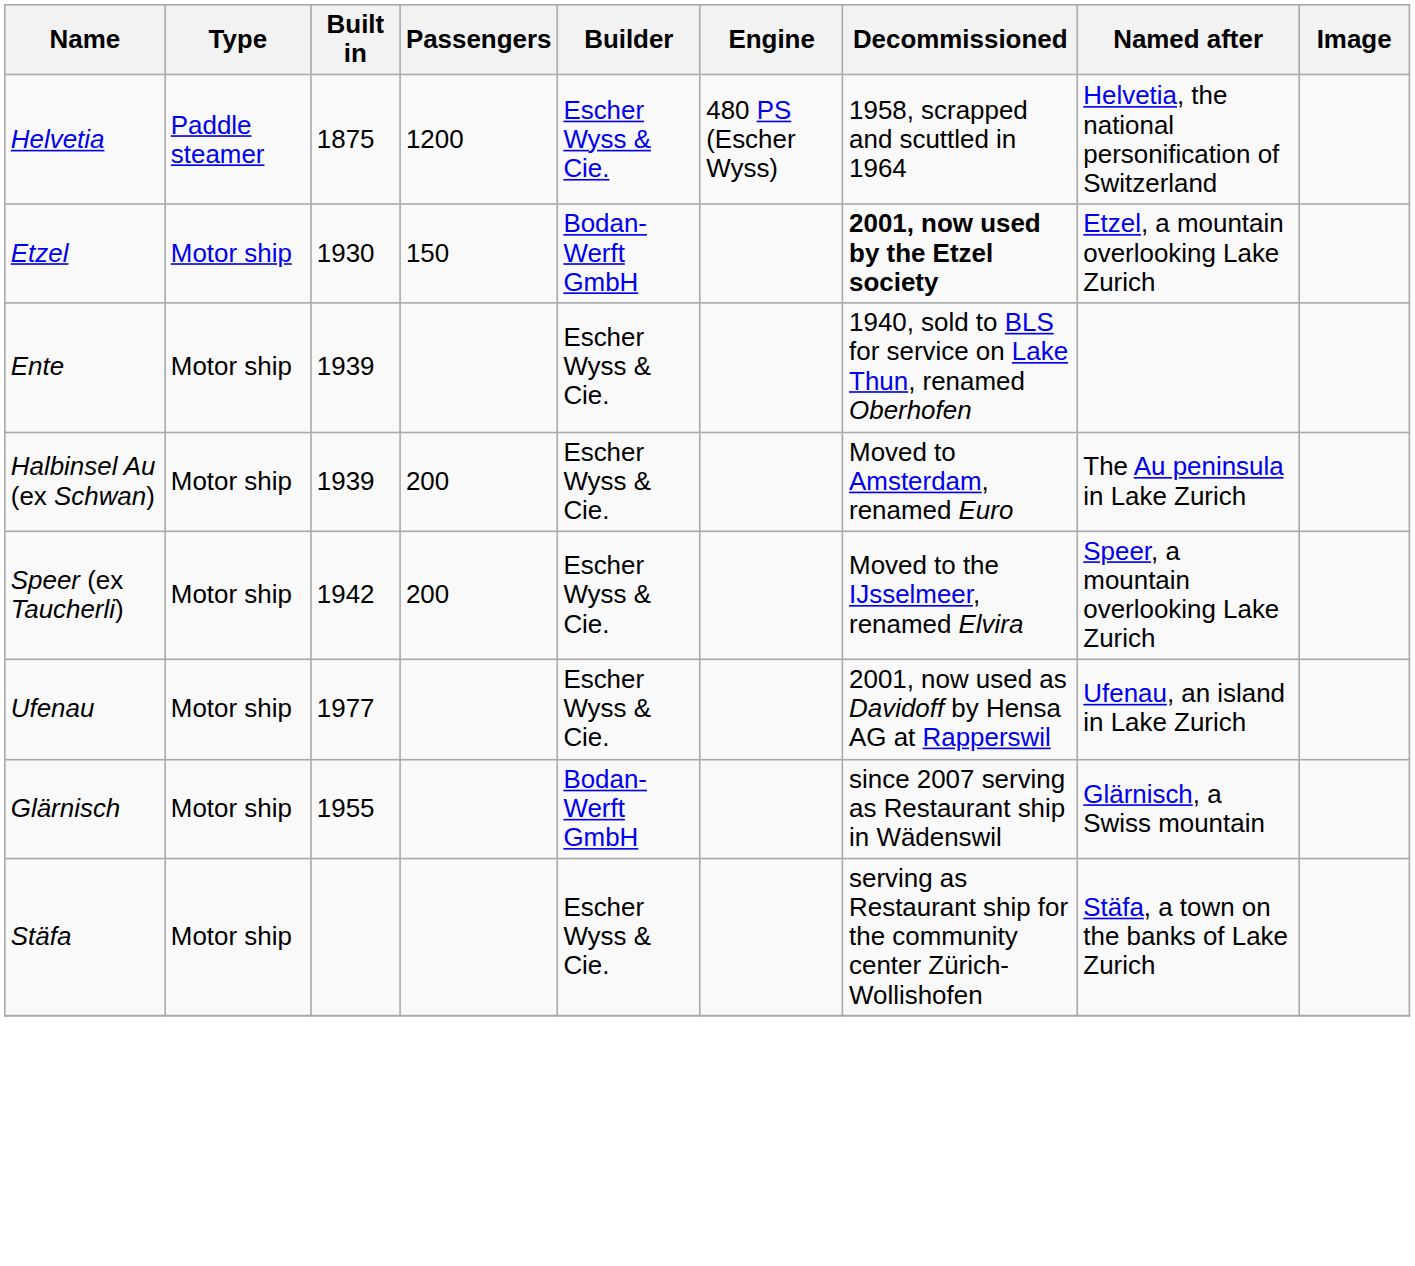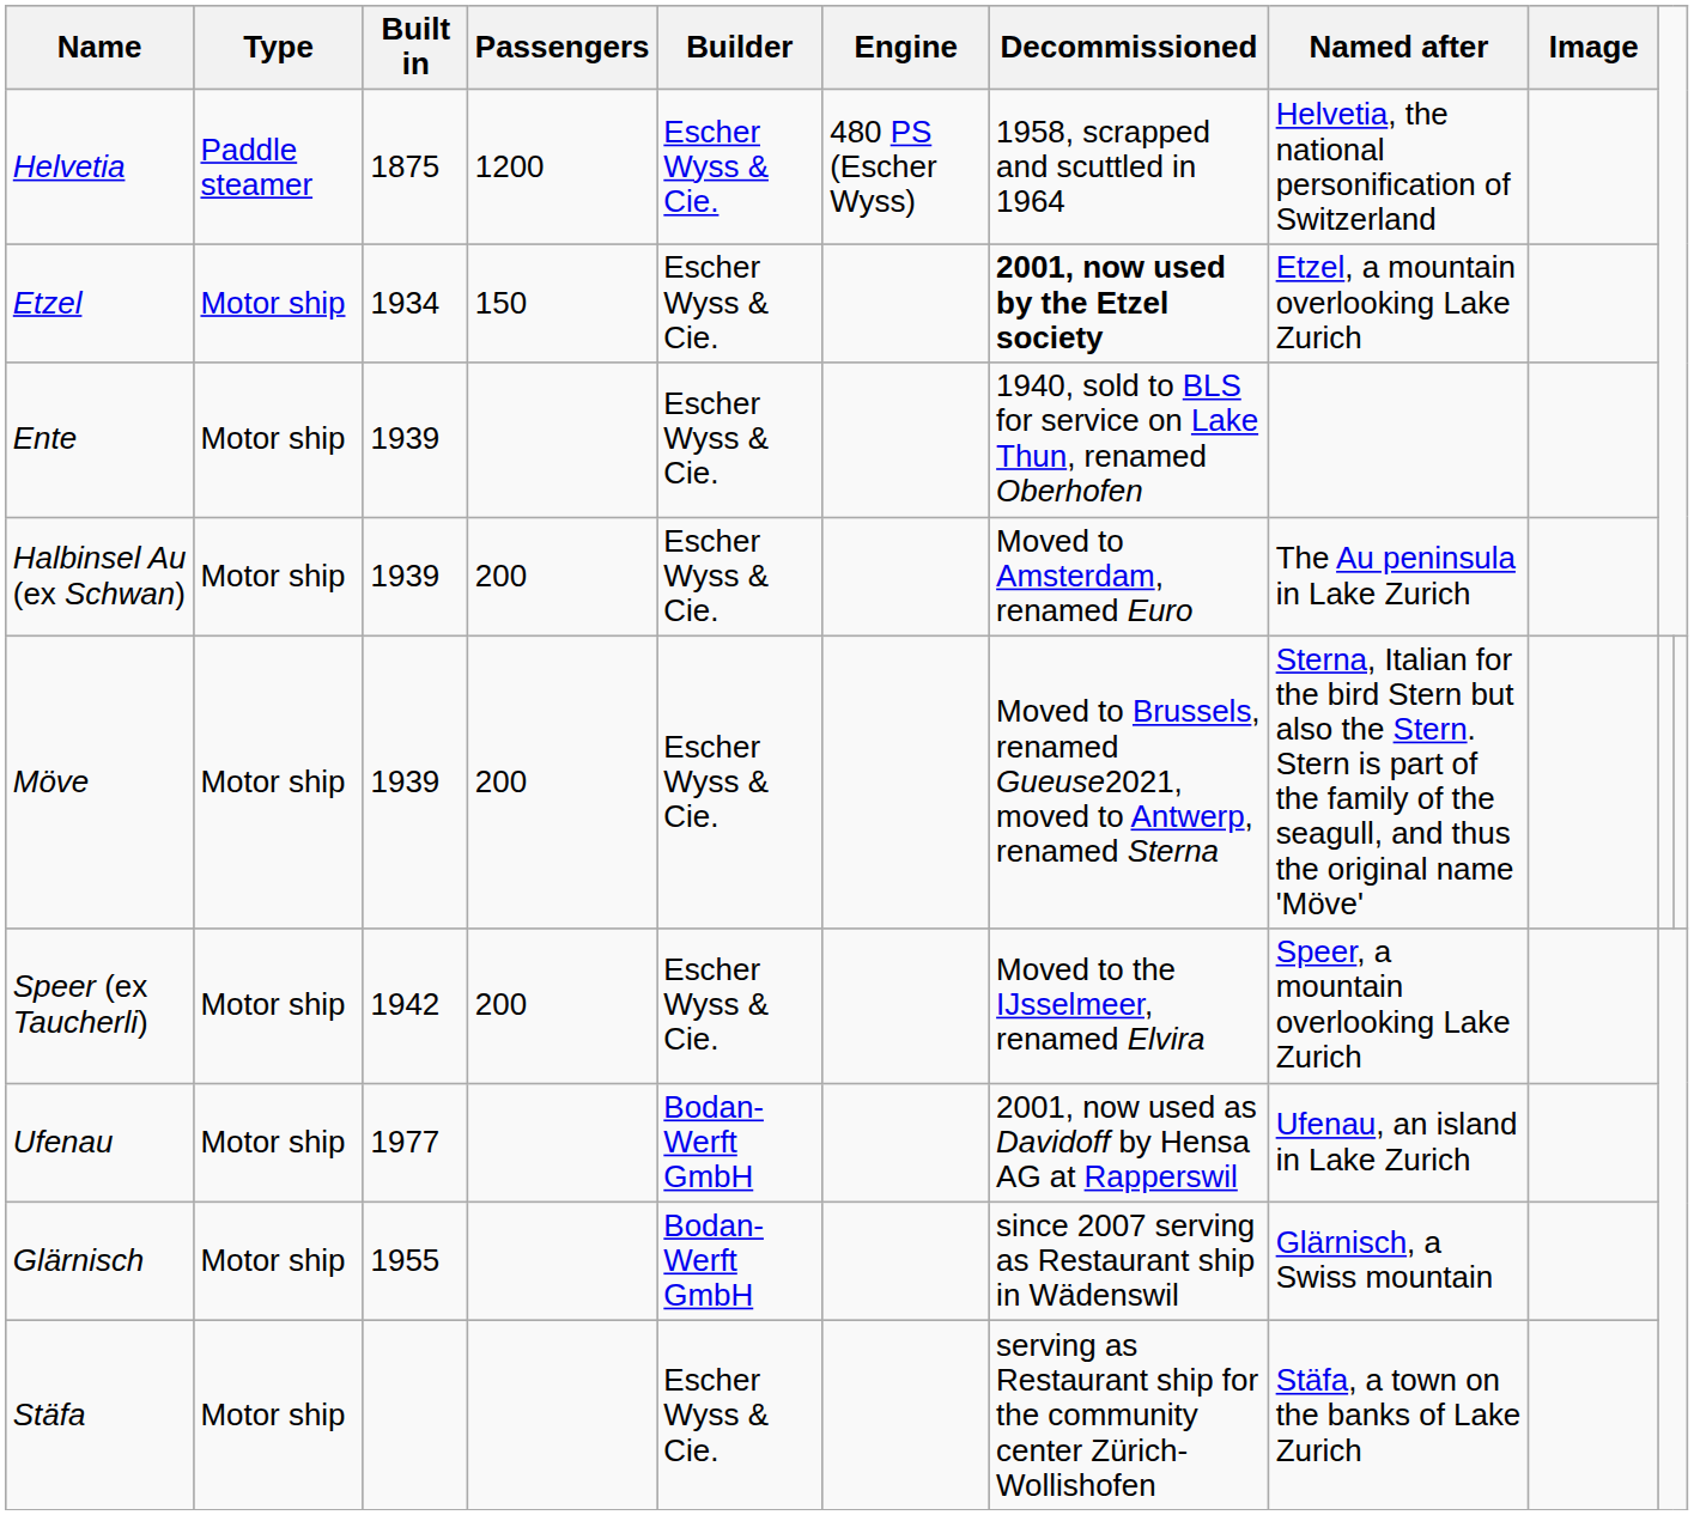Etzel | Built in: 1930 -> 1934
Etzel | Builder: Bodan-Werft GmbH -> Escher Wyss & Cie.
+ row: Möve | Motor ship | 1939 | 200 | Escher Wyss & Cie. | Moved to Brussels, renamed Gueuse2021, moved to Antwerp, renamed Sterna | Sterna, Italian for the bird Stern but also the Stern. Stern is part of the family of the seagull, and thus the original name 'Möve'
Ufenau | Builder: Escher Wyss & Cie. -> Bodan-Werft GmbH
